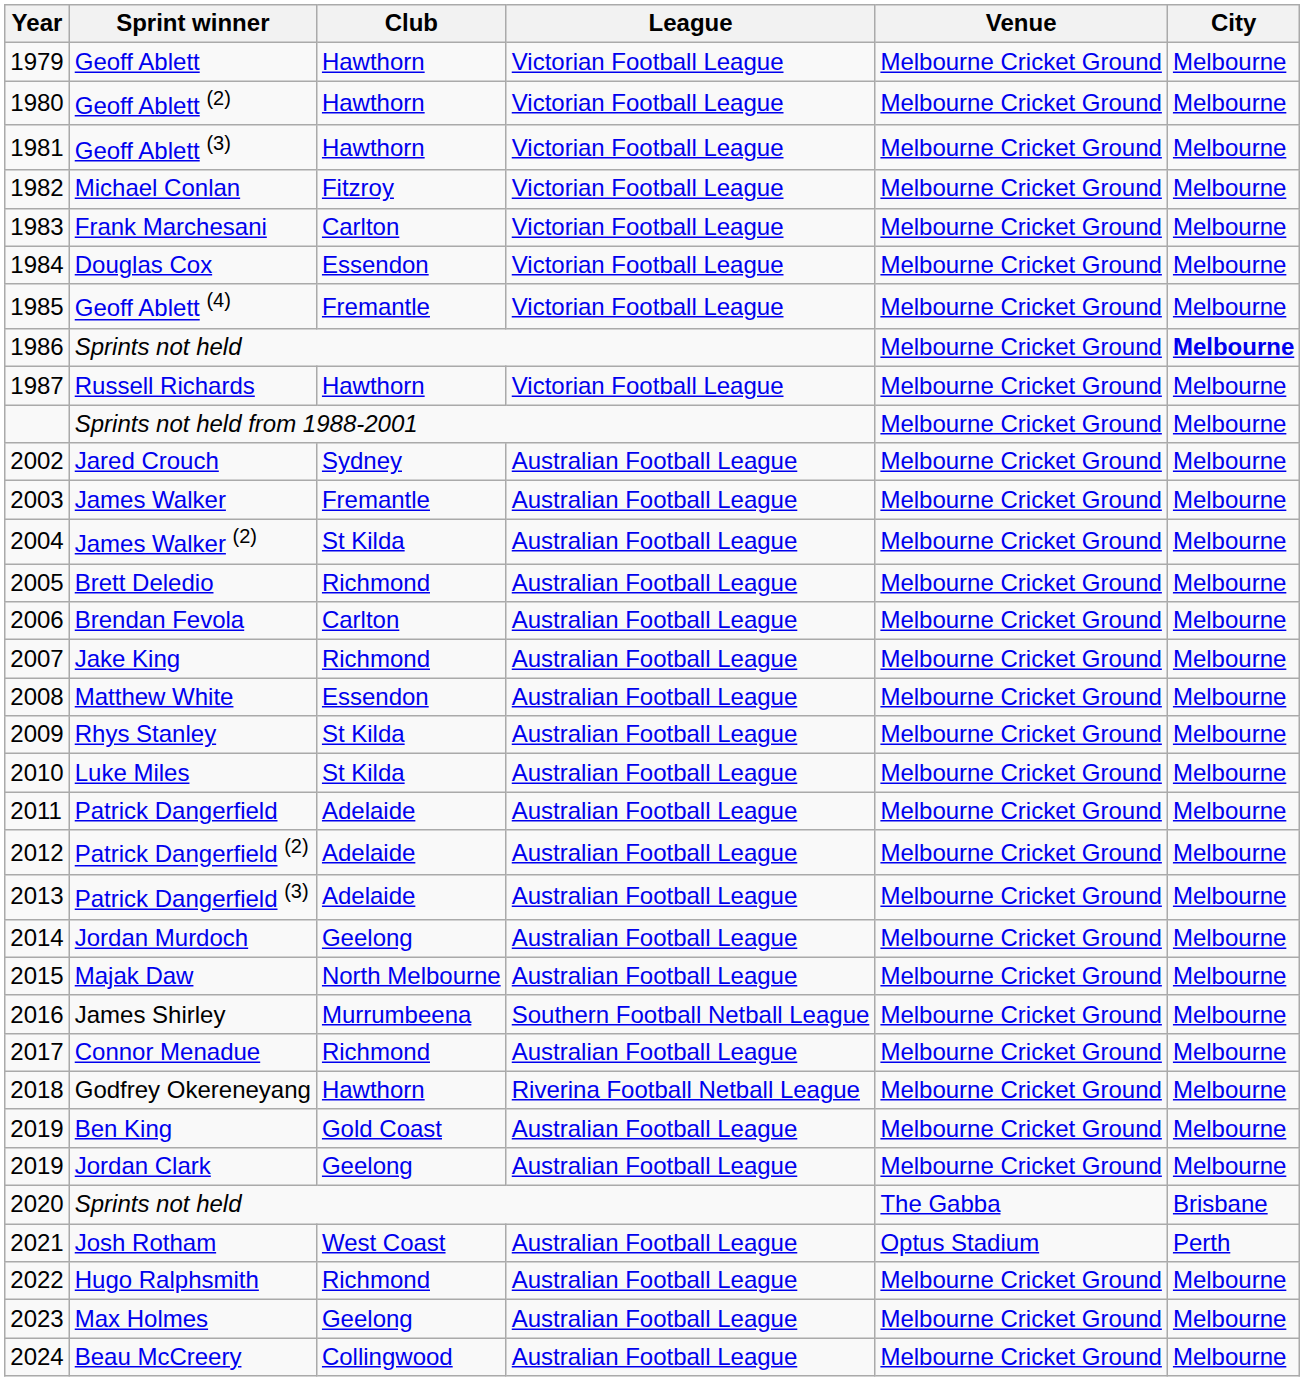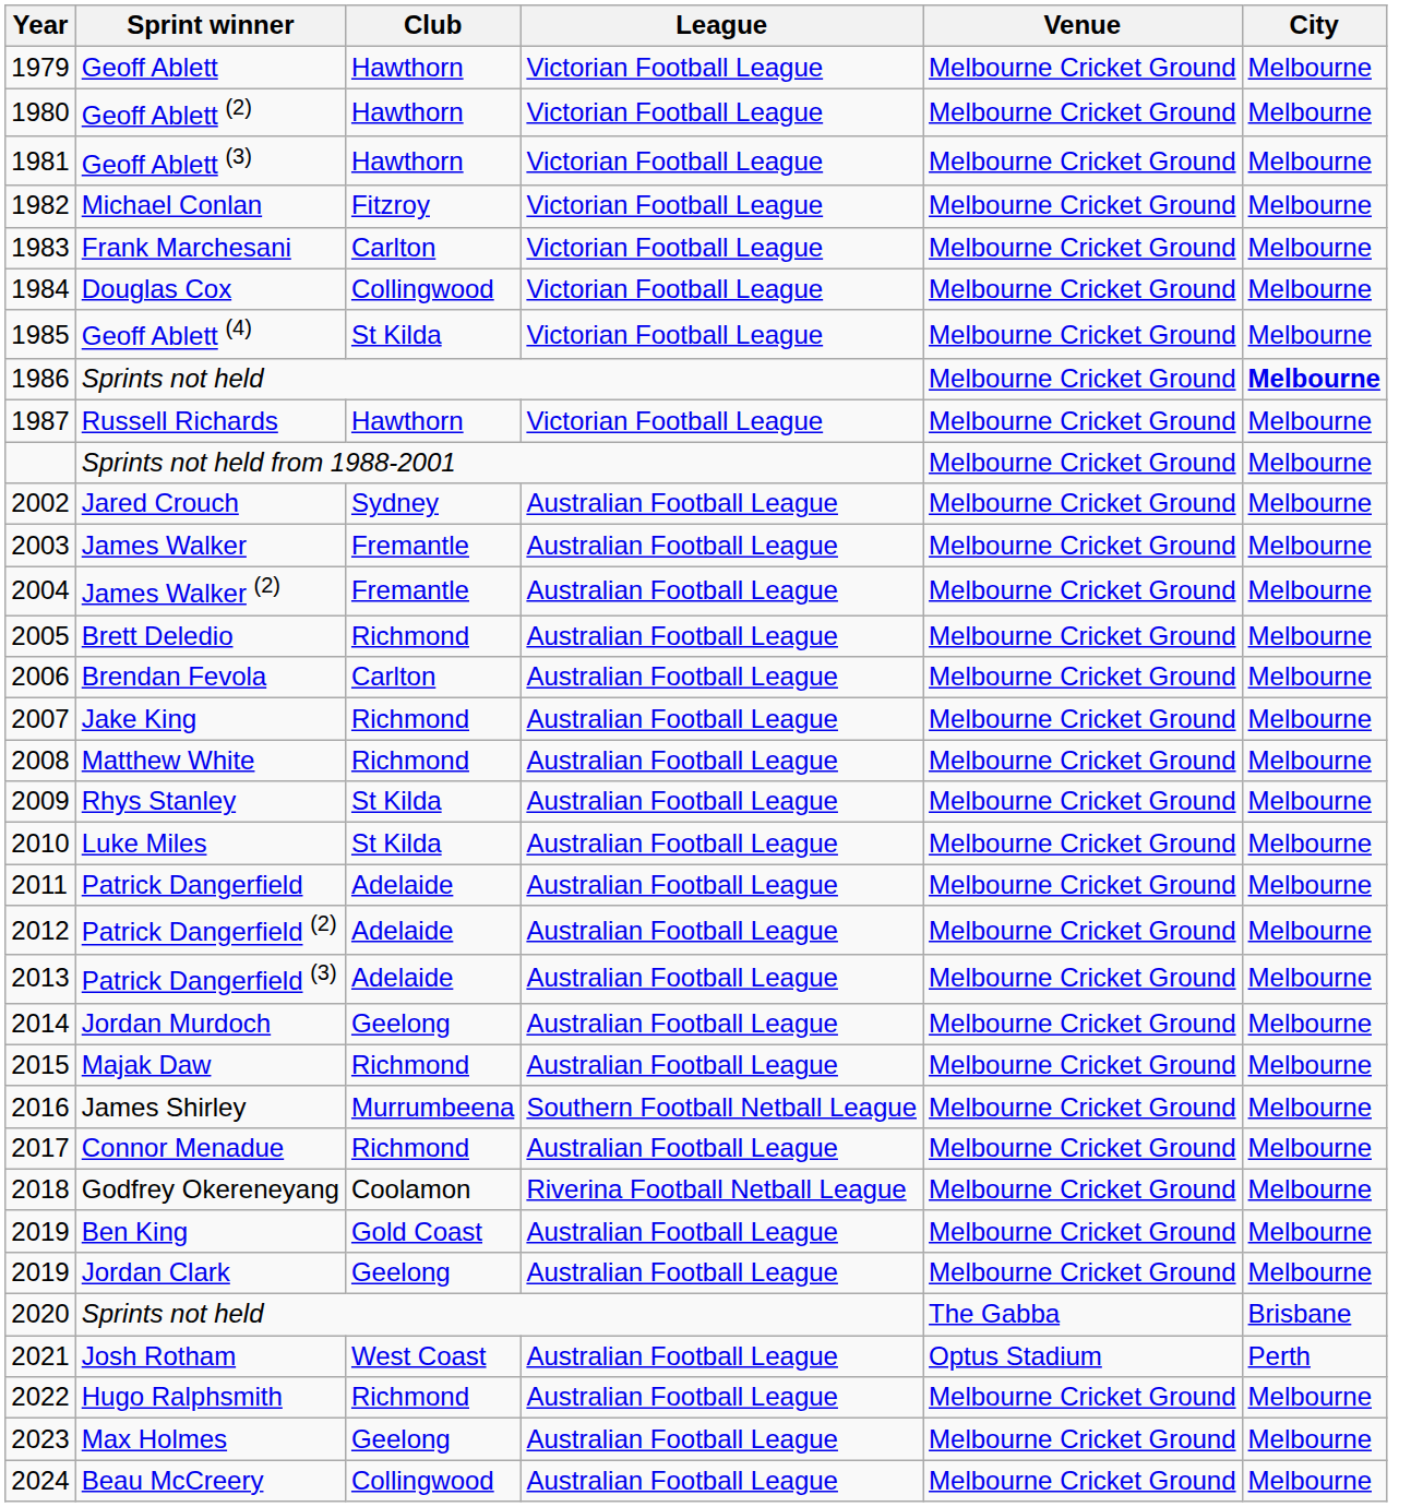Douglas Cox | Club: Essendon -> Collingwood
Geoff Ablett (4) | Club: Fremantle -> St Kilda
James Walker (2) | Club: St Kilda -> Fremantle
Matthew White | Club: Essendon -> Richmond
Majak Daw | Club: North Melbourne -> Richmond
Godfrey Okereneyang | Club: Hawthorn -> Coolamon
